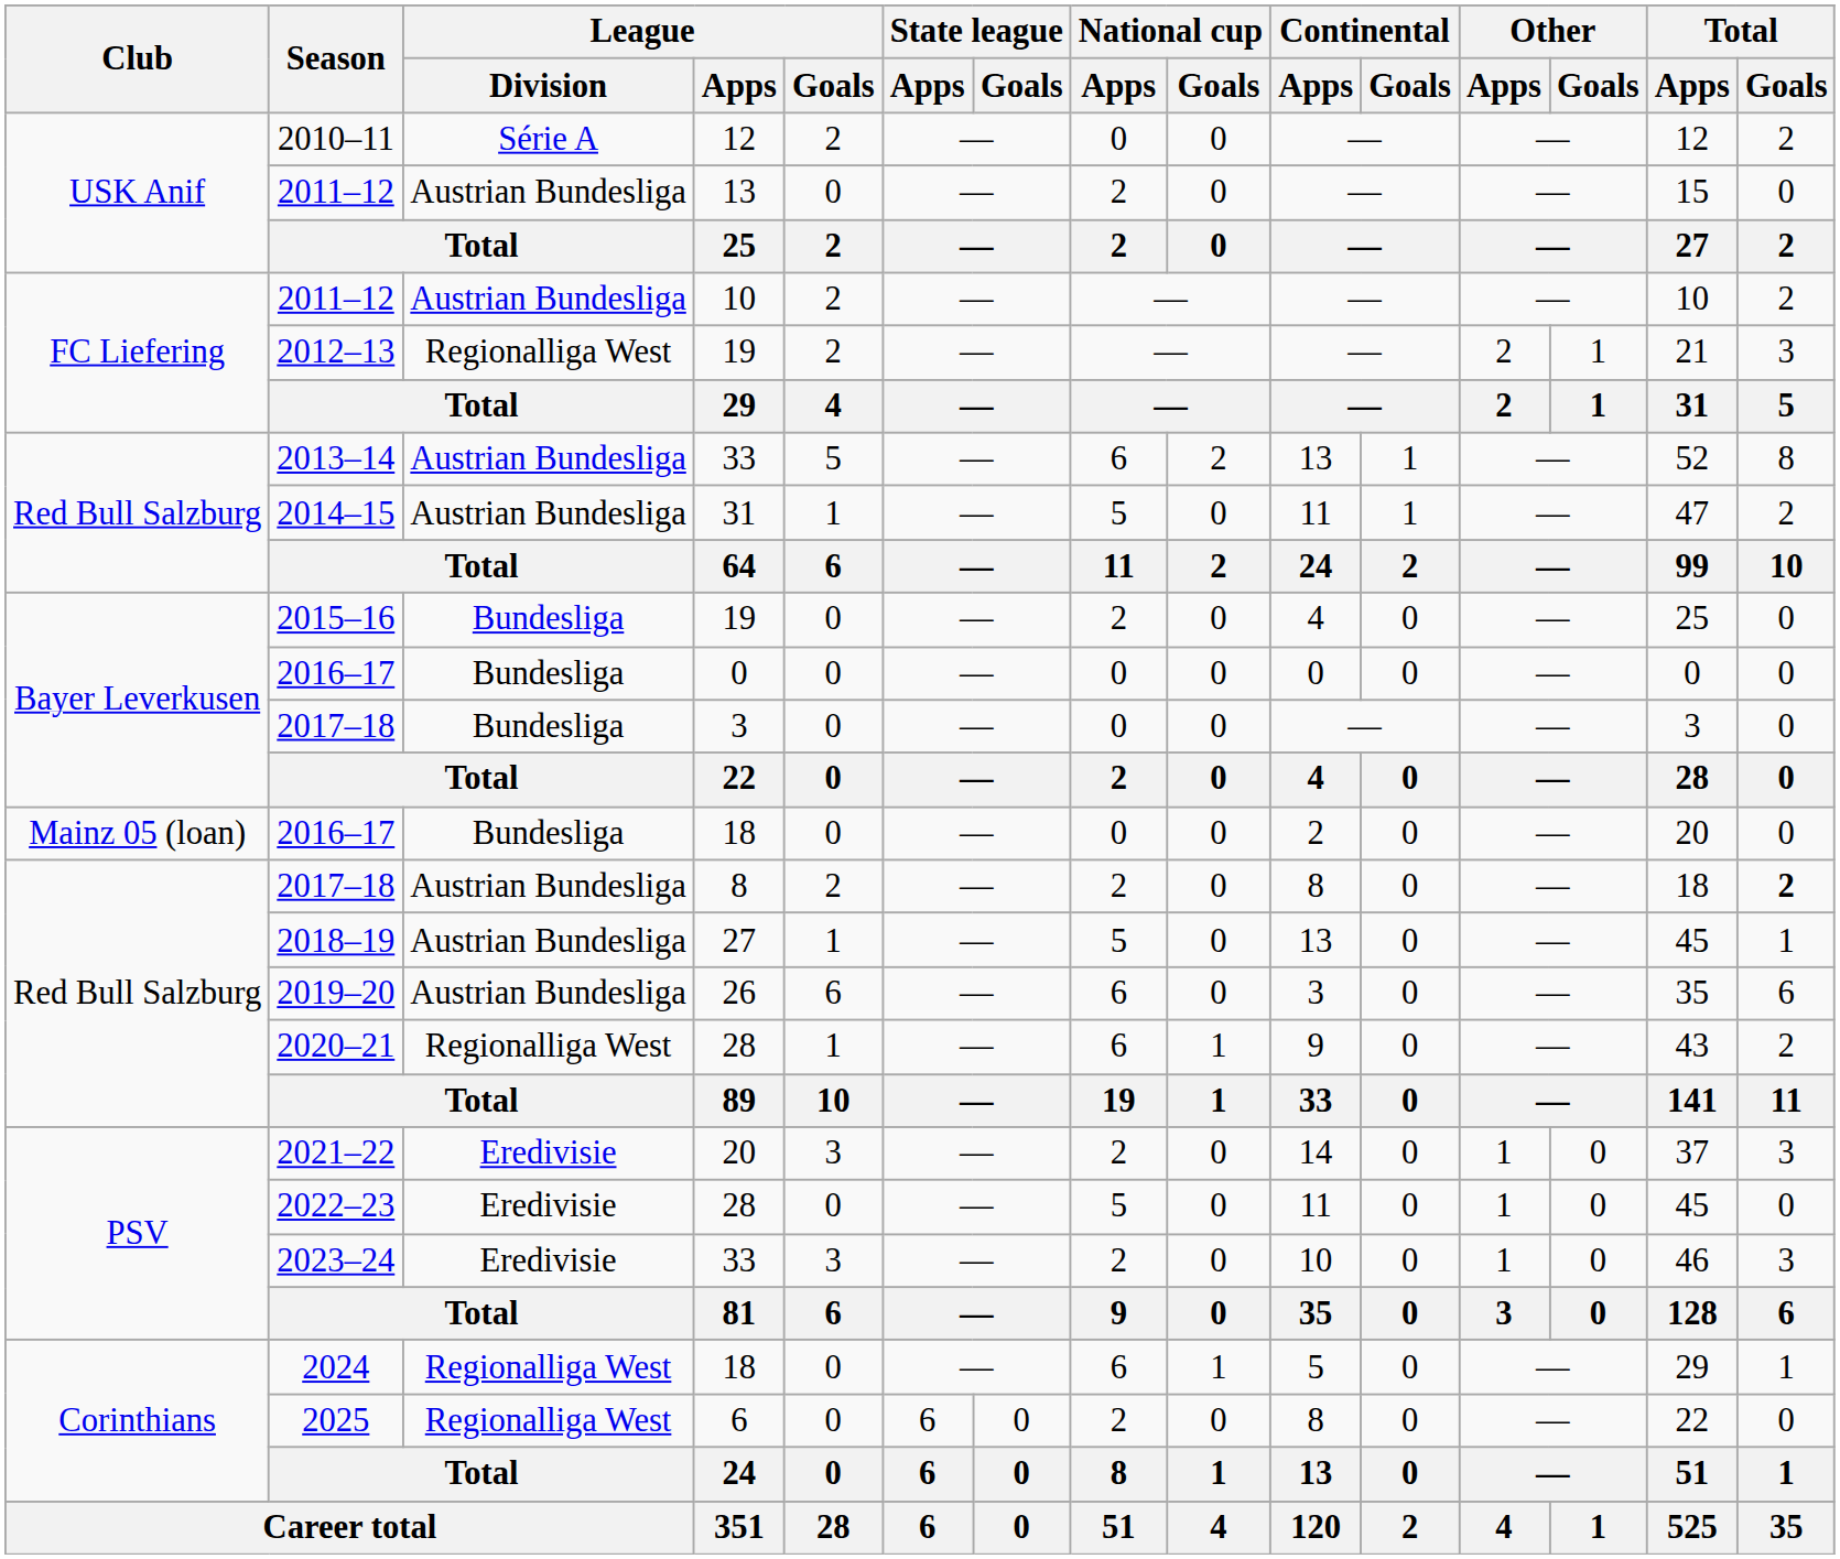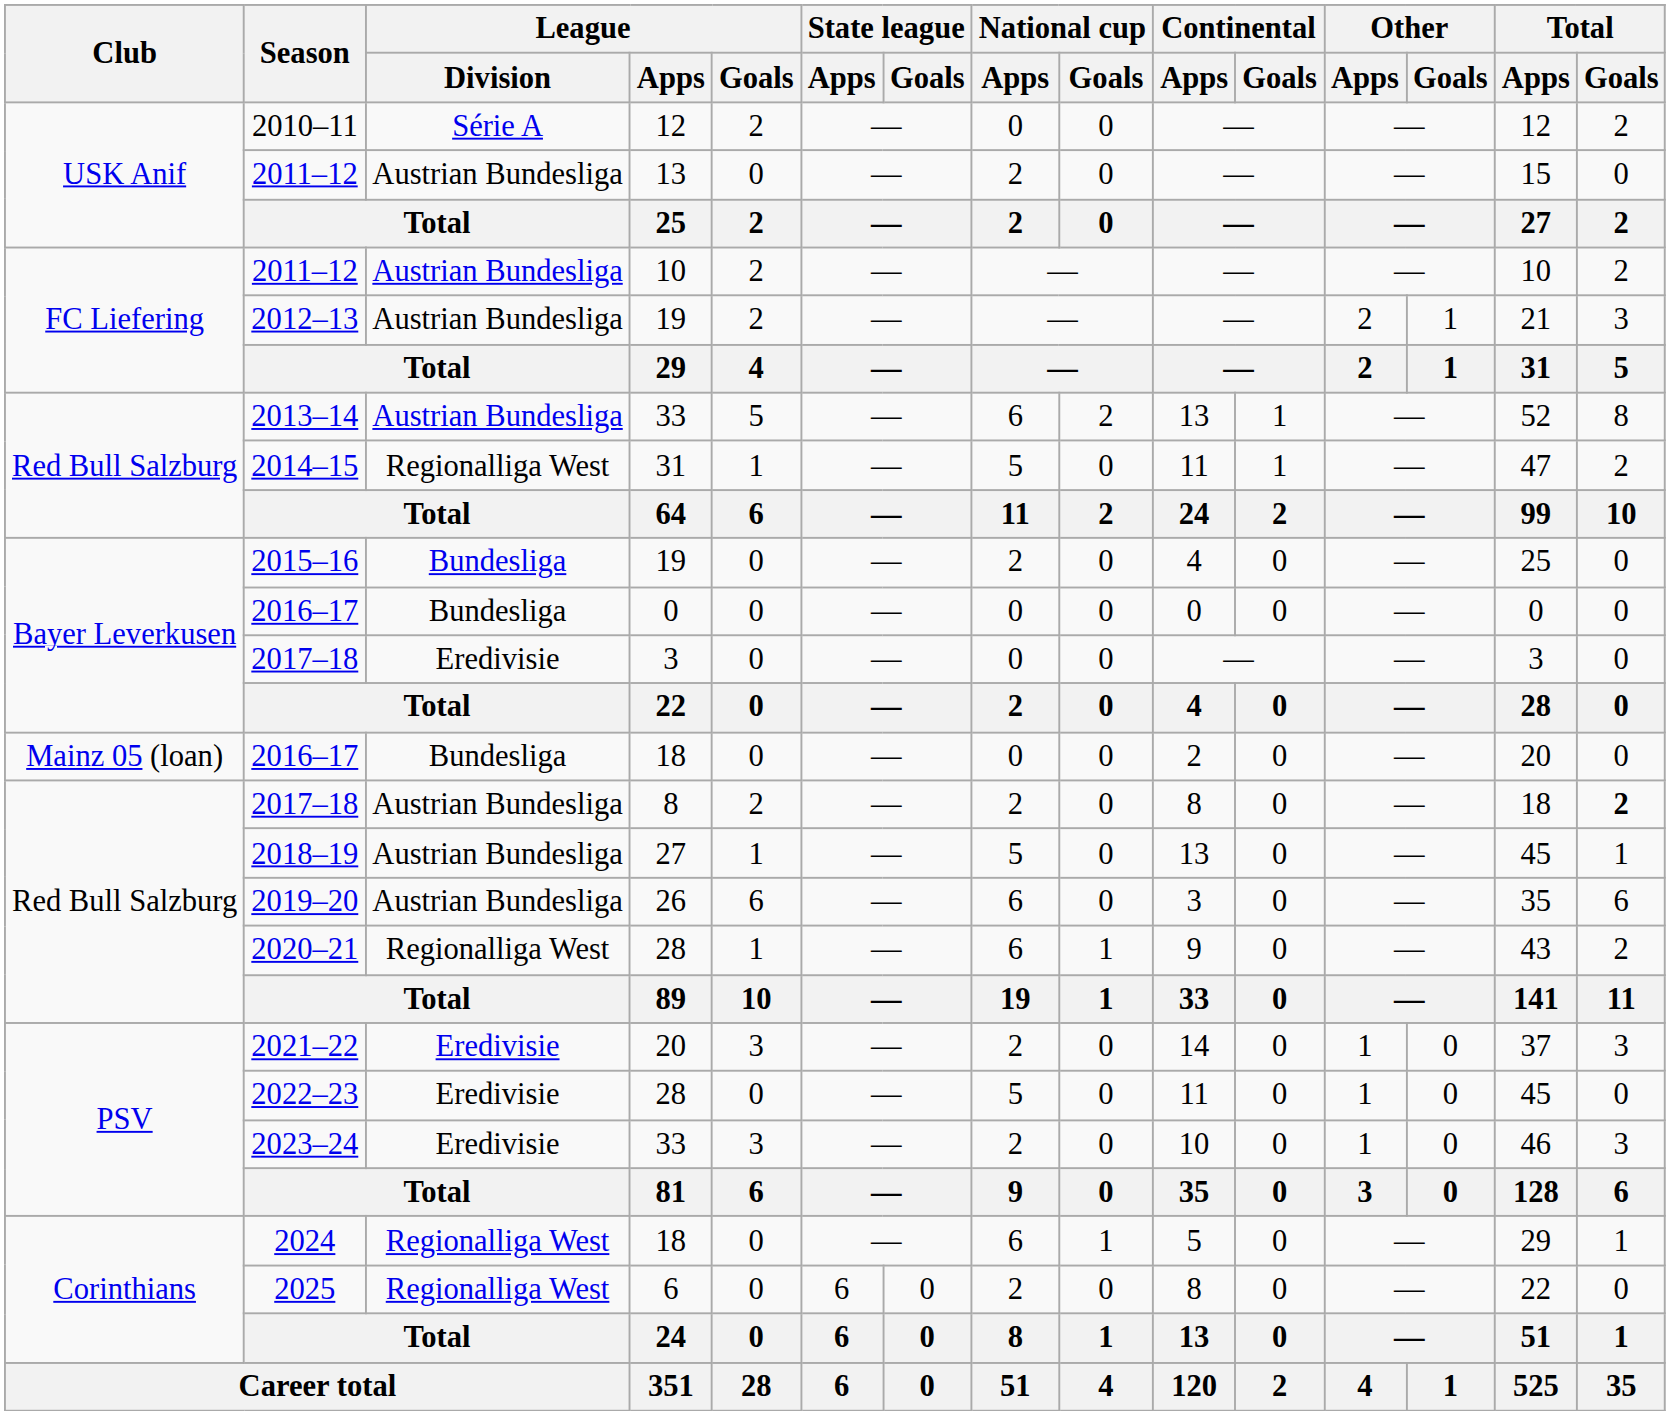2012–13 | League / Division: Regionalliga West -> Austrian Bundesliga
2014–15 | League / Division: Austrian Bundesliga -> Regionalliga West
2017–18 / 3 | League / Division: Bundesliga -> Eredivisie
